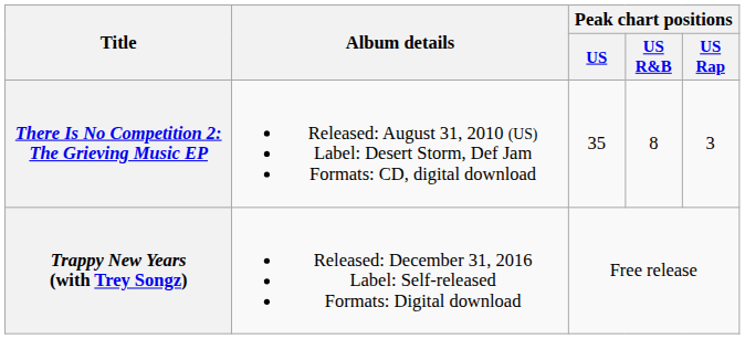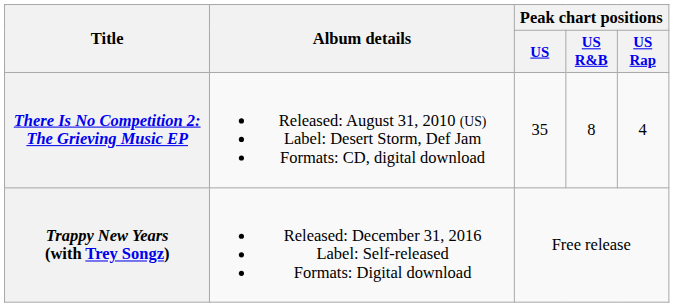There Is No Competition 2: The Grieving Music EP | Peak chart positions / US Rap: 3 -> 4
